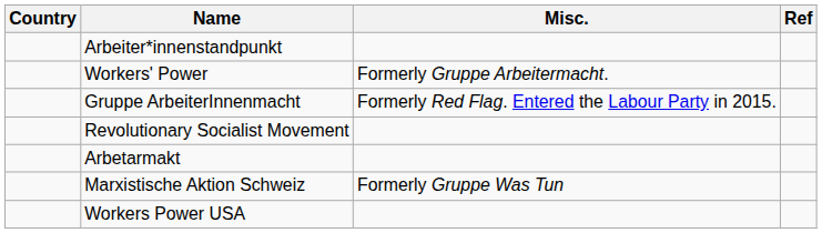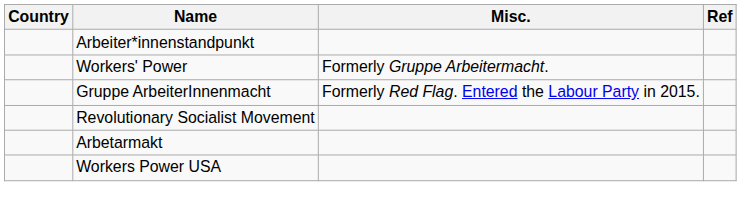- row: Marxistische Aktion Schweiz | Formerly Gruppe Was Tun
